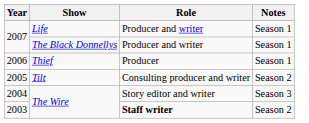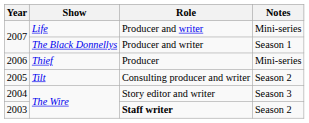2007 / Life | Notes: Season 1 -> Mini-series
2006 | Notes: Season 1 -> Mini-series
